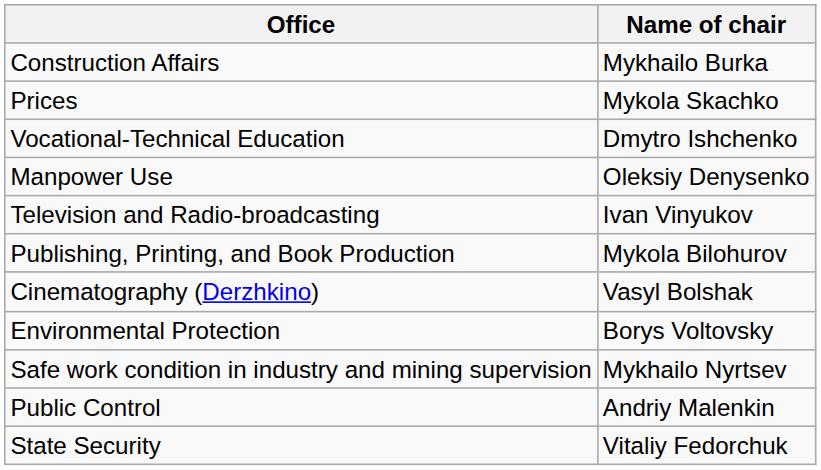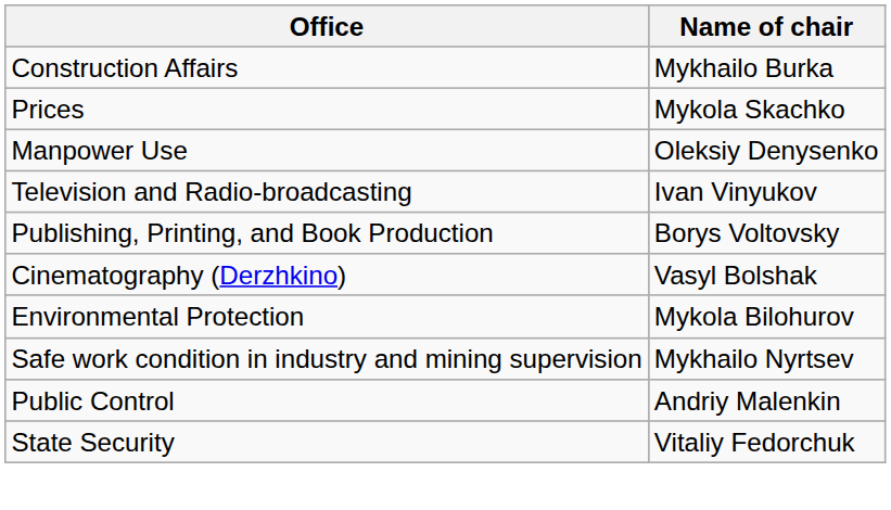- row: Vocational-Technical Education | Dmytro Ishchenko
Publishing, Printing, and Book Production | Name of chair: Mykola Bilohurov -> Borys Voltovsky
Environmental Protection | Name of chair: Borys Voltovsky -> Mykola Bilohurov
